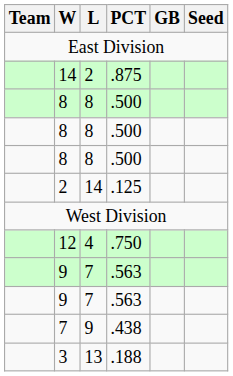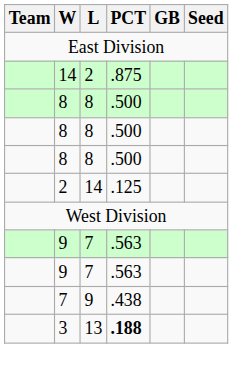- row: 12 | 4 | .750
3 | PCT: normal -> bold
